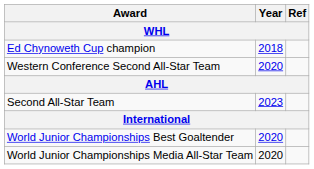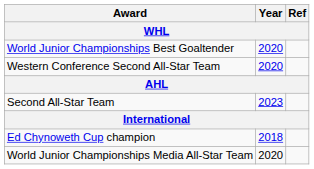rows swapped: Ed Chynoweth Cup champion <-> World Junior Championships Best Goaltender
